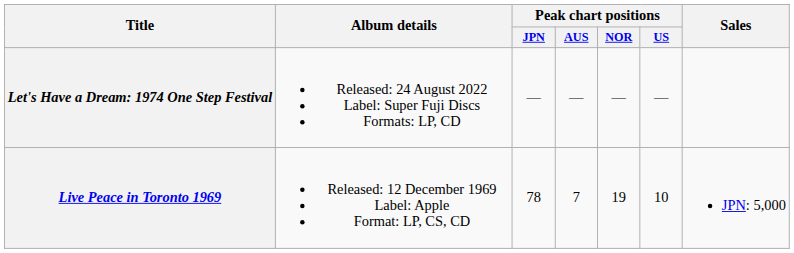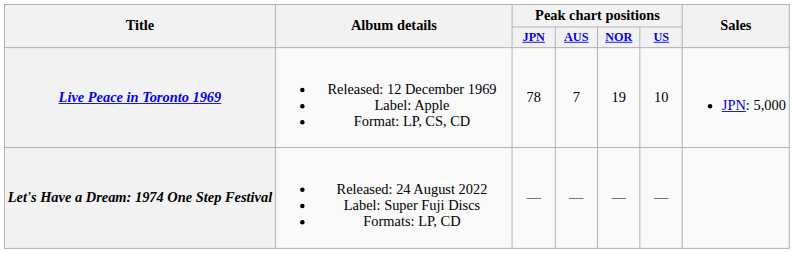rows swapped: Live Peace in Toronto 1969 <-> Let's Have a Dream: 1974 One Step Festival
